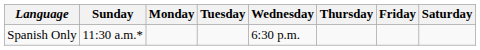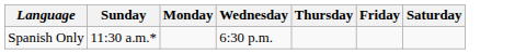- column: Tuesday
